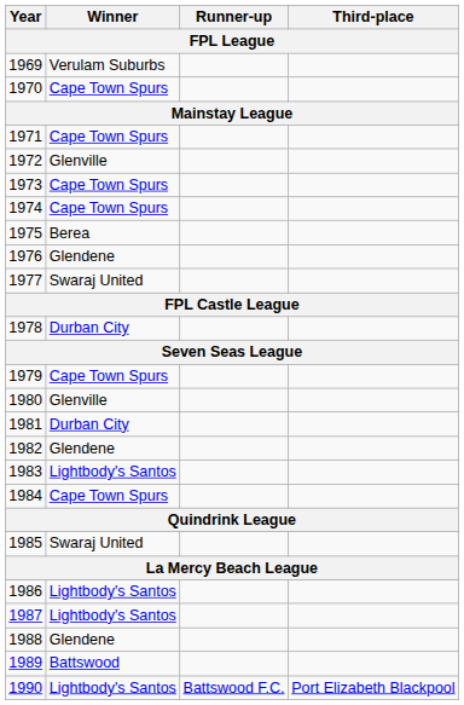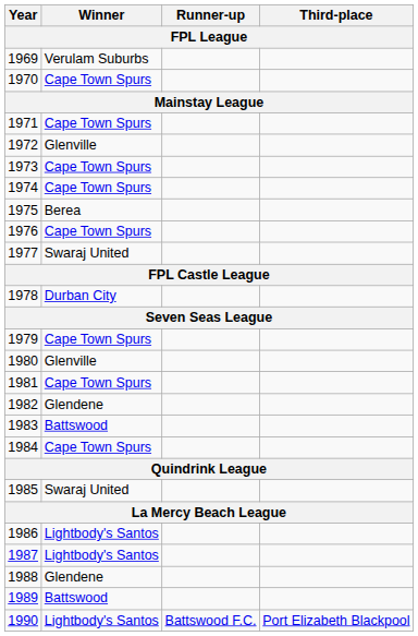1976 | Winner: Glendene -> Cape Town Spurs
1981 | Winner: Durban City -> Cape Town Spurs
1983 | Winner: Lightbody's Santos -> Battswood
